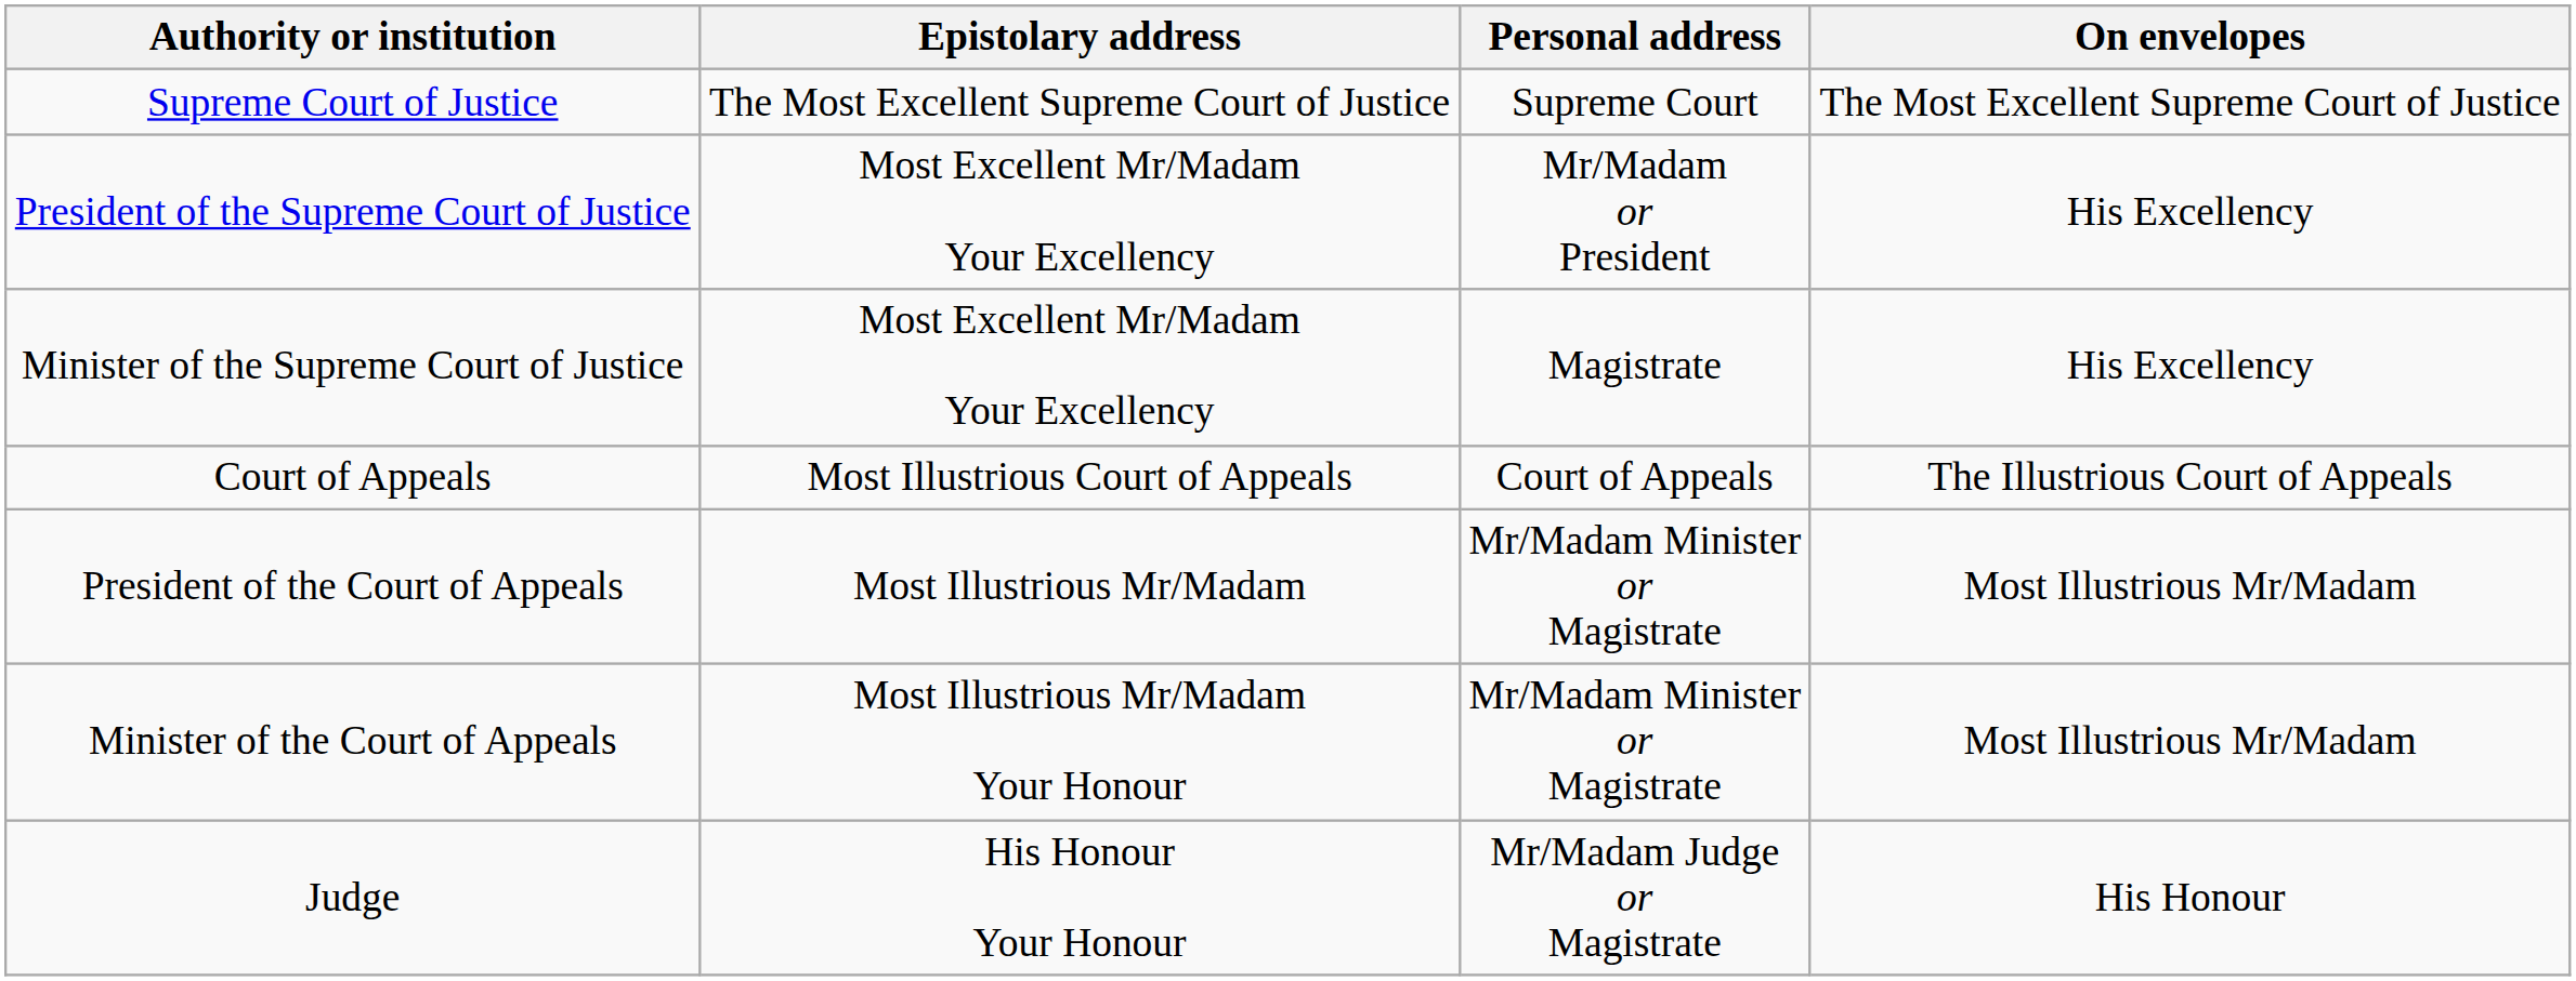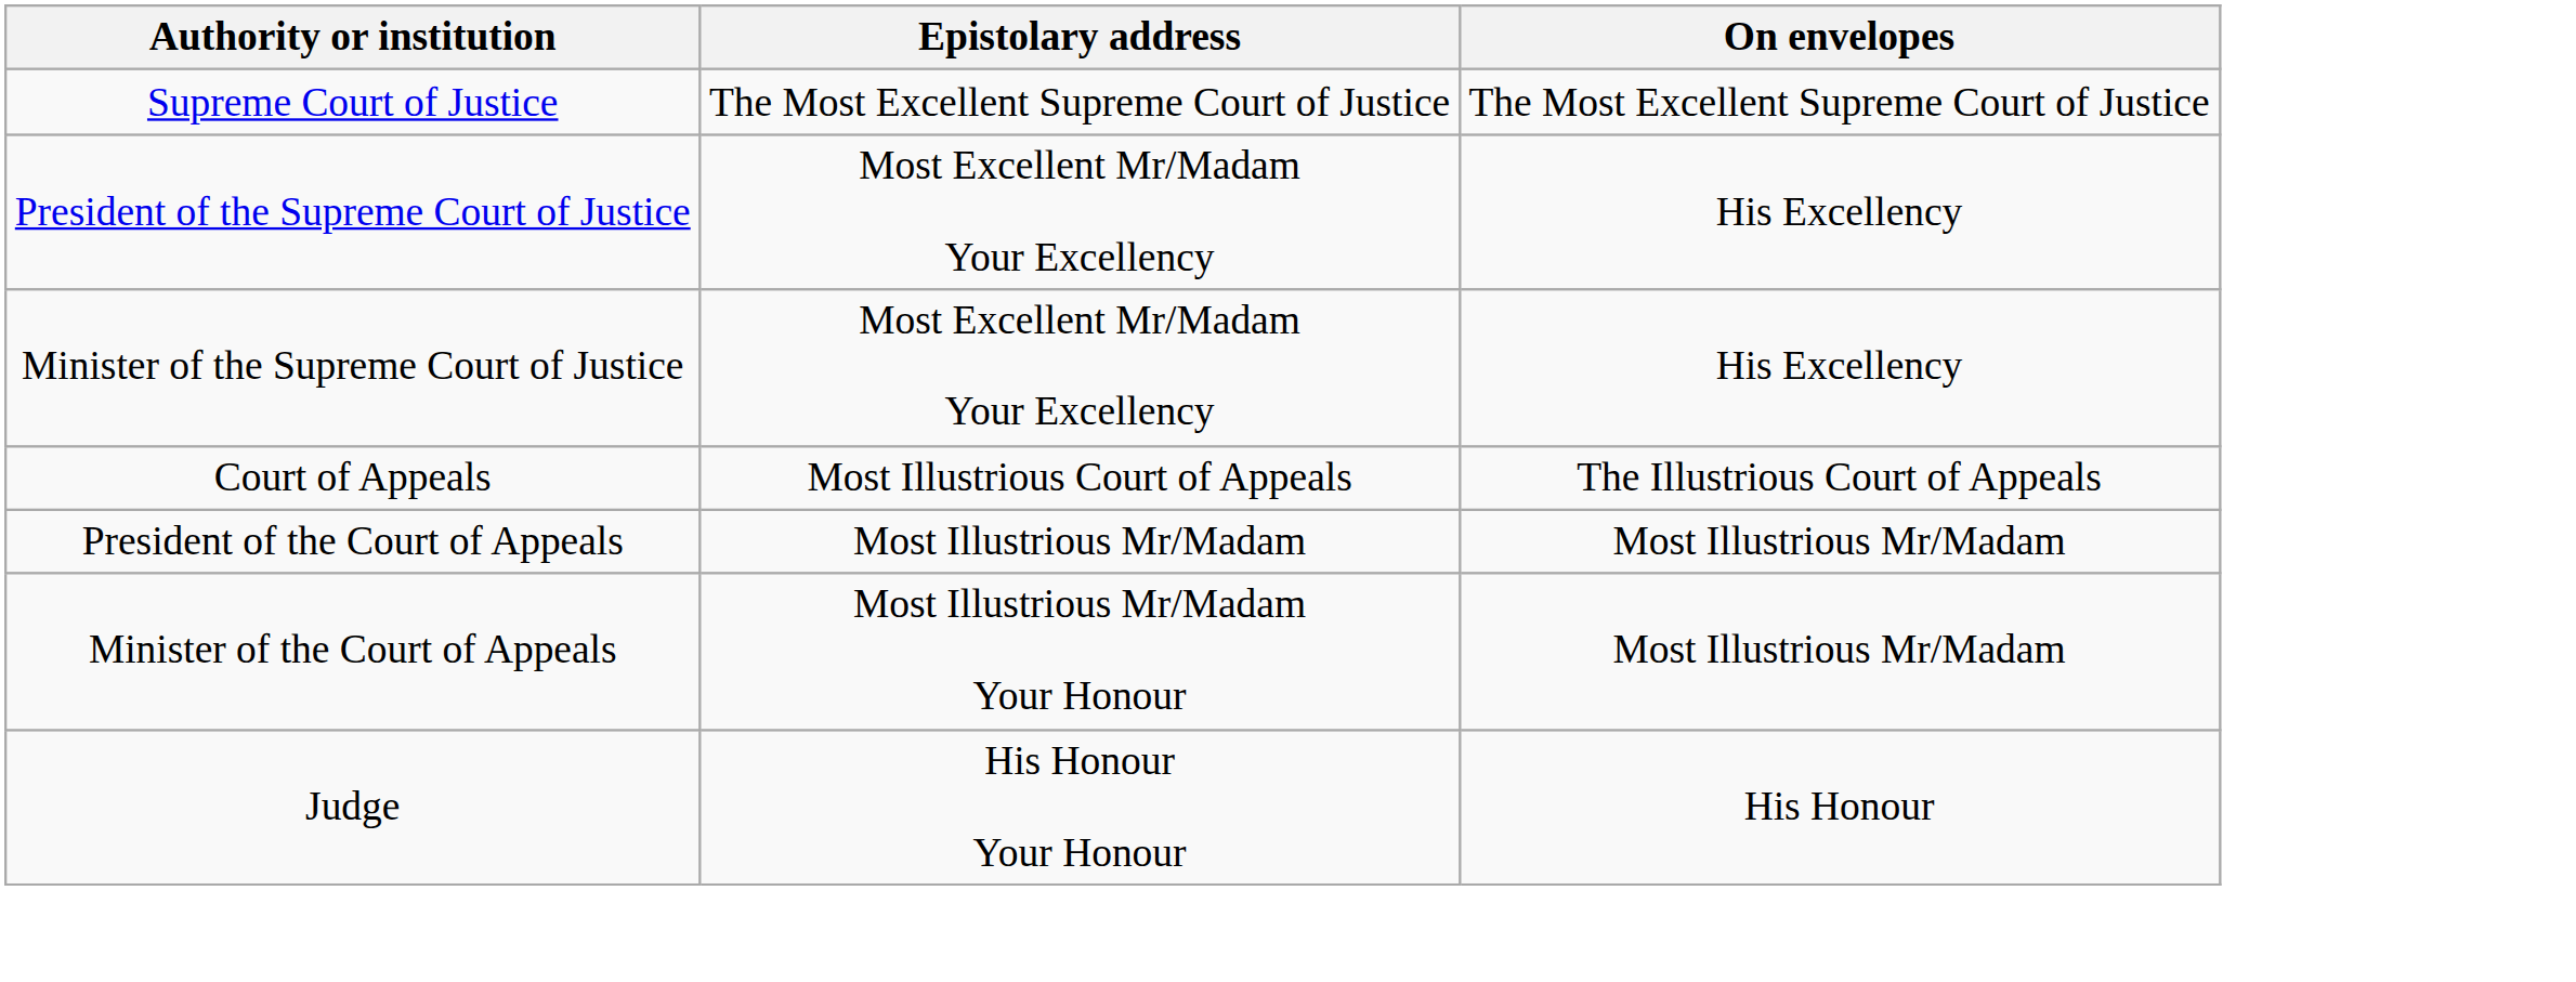- column: Personal address | Supreme Court | Mr/Madam or President | Magistrate | Court of Appeals | Mr/Madam Minister or Magistrate | Mr/Madam Minister or Magistrate | Mr/Madam Judge or Magistrate
